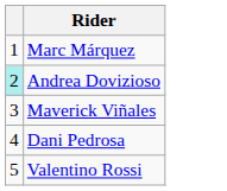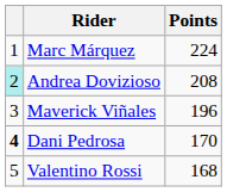+ column: Points | 224 | 208 | 196 | 170 | 168
Dani Pedrosa | column 1: normal -> bold
